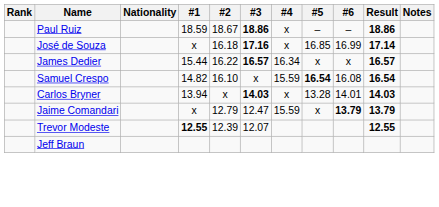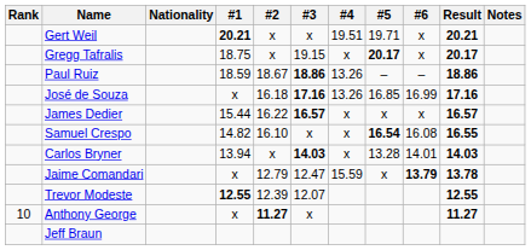+ row: Gert Weil | 20.21 | x | x | 19.51 | 19.71 | x | 20.21
+ row: Gregg Tafralis | 18.75 | x | 19.15 | x | 20.17 | x | 20.17
Paul Ruiz | #4: x -> 13.26
José de Souza | #4: x -> 13.26
José de Souza | Result: 17.14 -> 17.16
James Dedier | #4: 16.34 -> x
Samuel Crespo | #4: 15.59 -> x
Samuel Crespo | Result: 16.54 -> 16.55
Jaime Comandari | Result: 13.79 -> 13.78
+ row: 10 | Anthony George | x | 11.27 | x | 11.27
